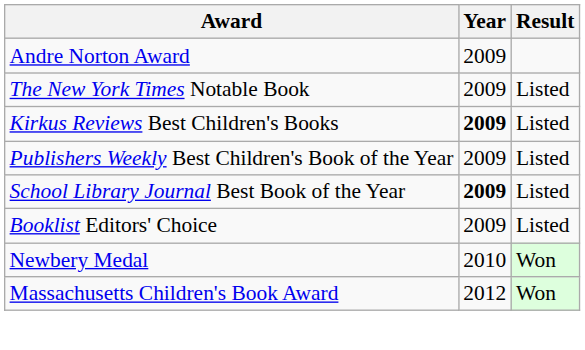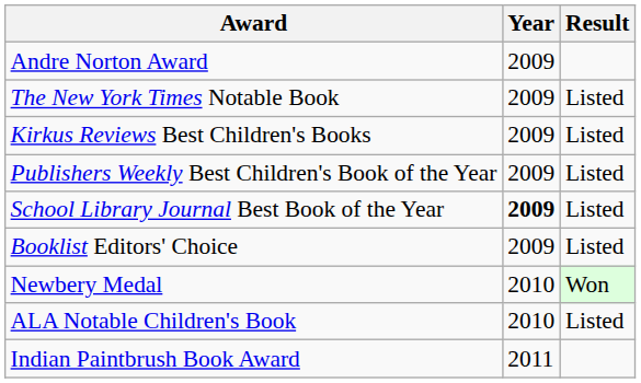Kirkus Reviews Best Children's Books | Year: bold -> normal
+ row: ALA Notable Children's Book | 2010 | Listed
+ row: Indian Paintbrush Book Award | 2011
- row: Massachusetts Children's Book Award | 2012 | Won
